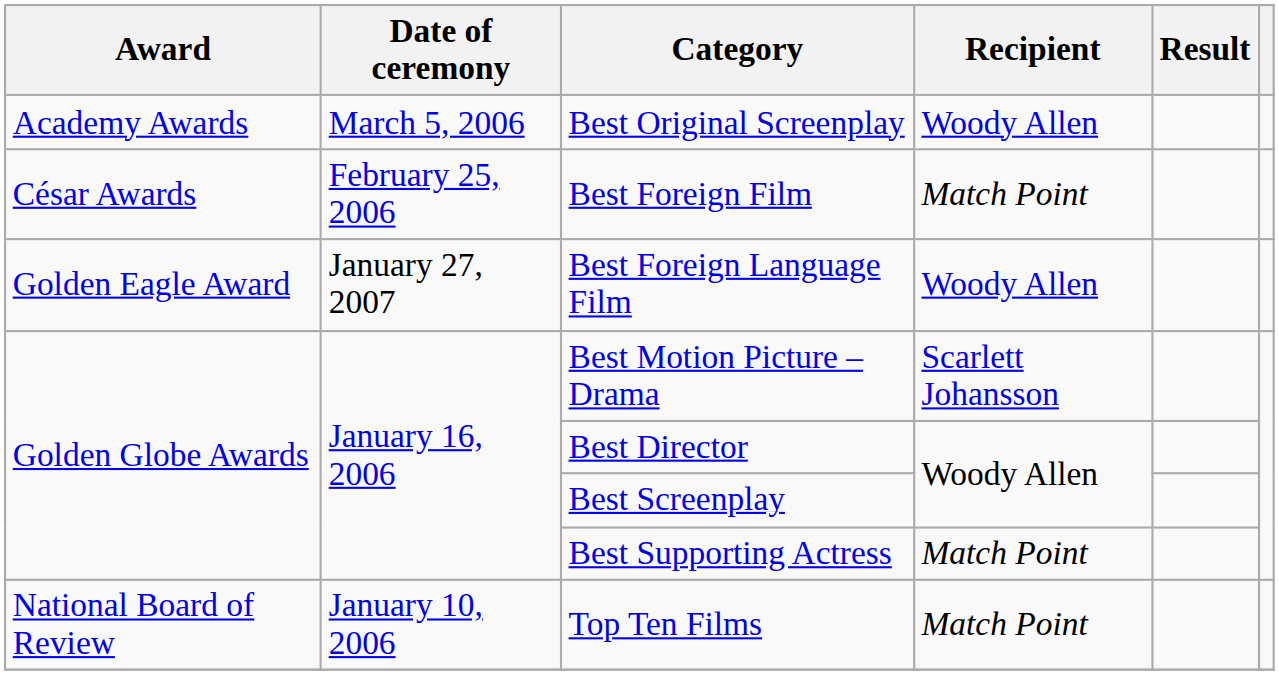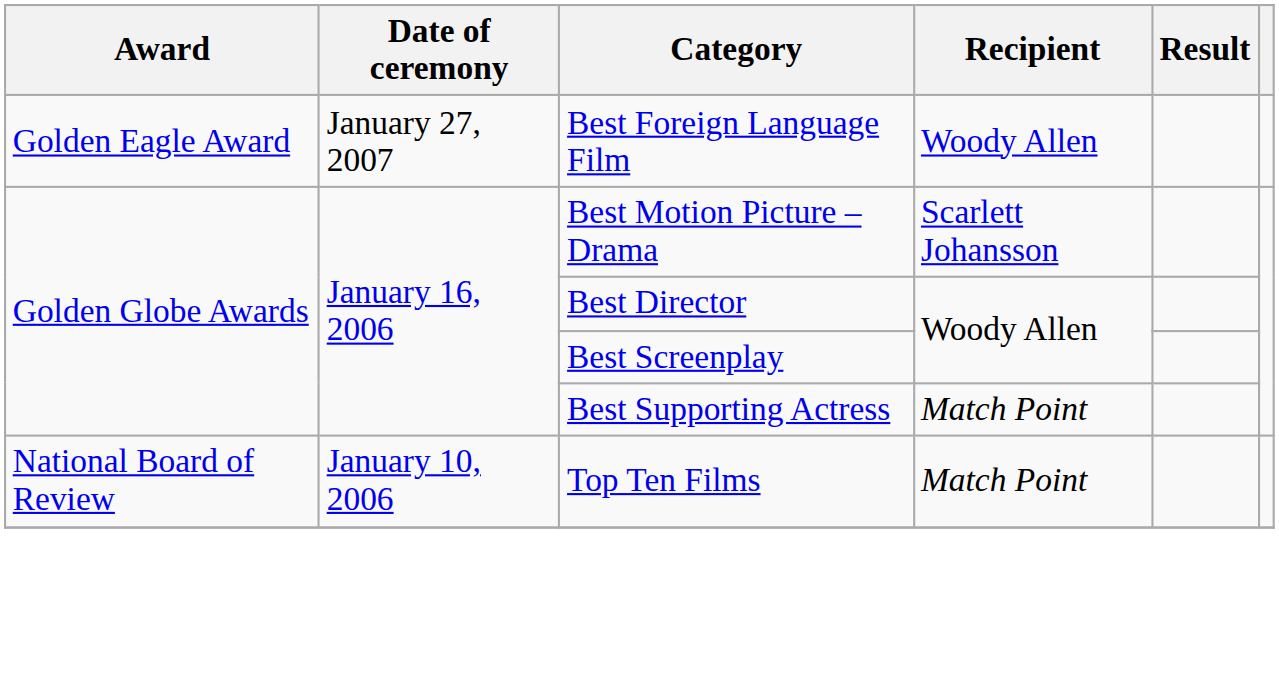- row: Academy Awards | March 5, 2006 | Best Original Screenplay | Woody Allen
- row: César Awards | February 25, 2006 | Best Foreign Film | Match Point
